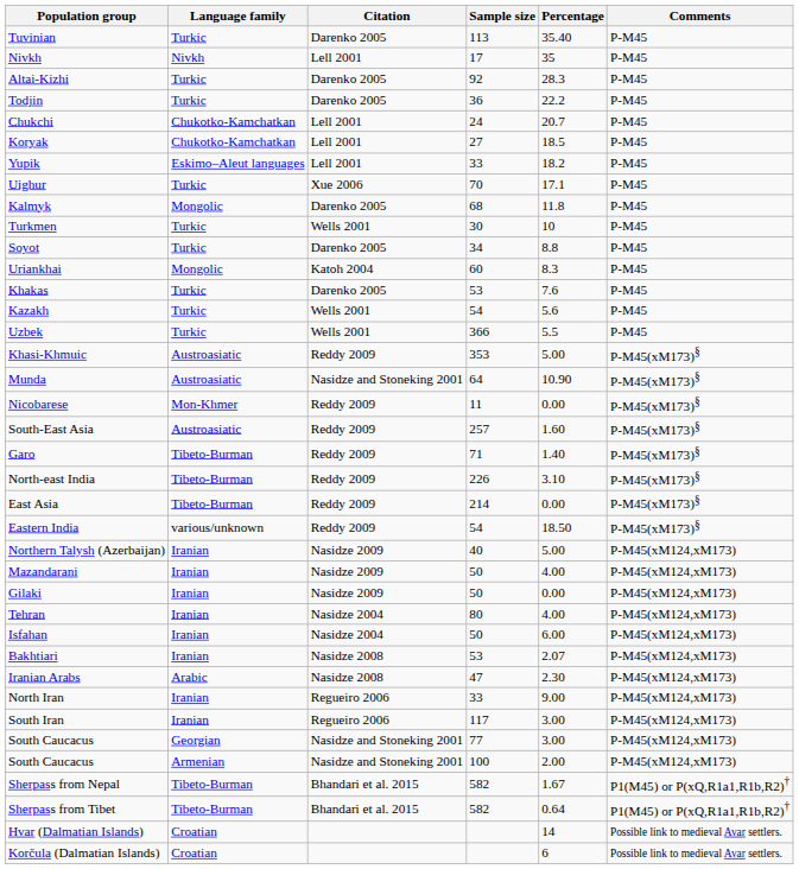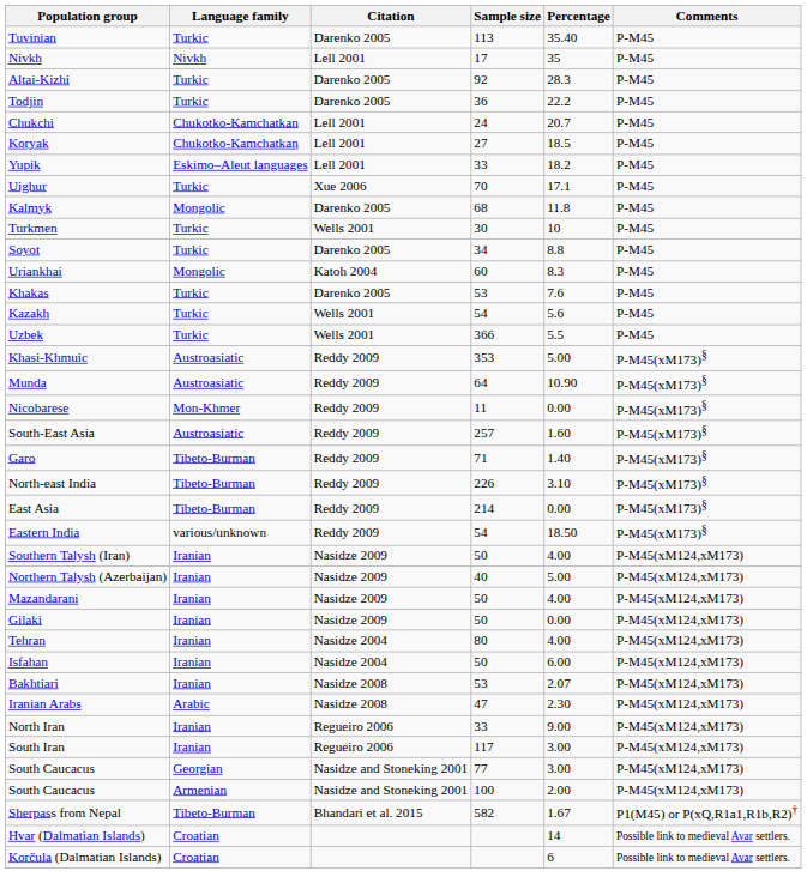Munda | Citation: Nasidze and Stoneking 2001 -> Reddy 2009
+ row: Southern Talysh (Iran) | Iranian | Nasidze 2009 | 50 | 4.00 | P-M45(xM124,xM173)
- row: Sherpass from Tibet | Tibeto-Burman | Bhandari et al. 2015 | 582 | 0.64 | P1(M45) or P(xQ,R1a1,R1b,R2)†
